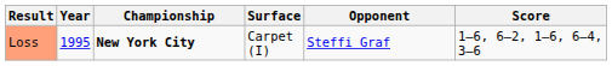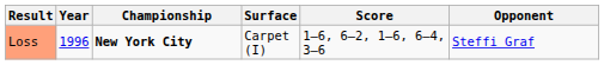columns swapped: Opponent <-> Score
Loss | Year: 1995 -> 1996
